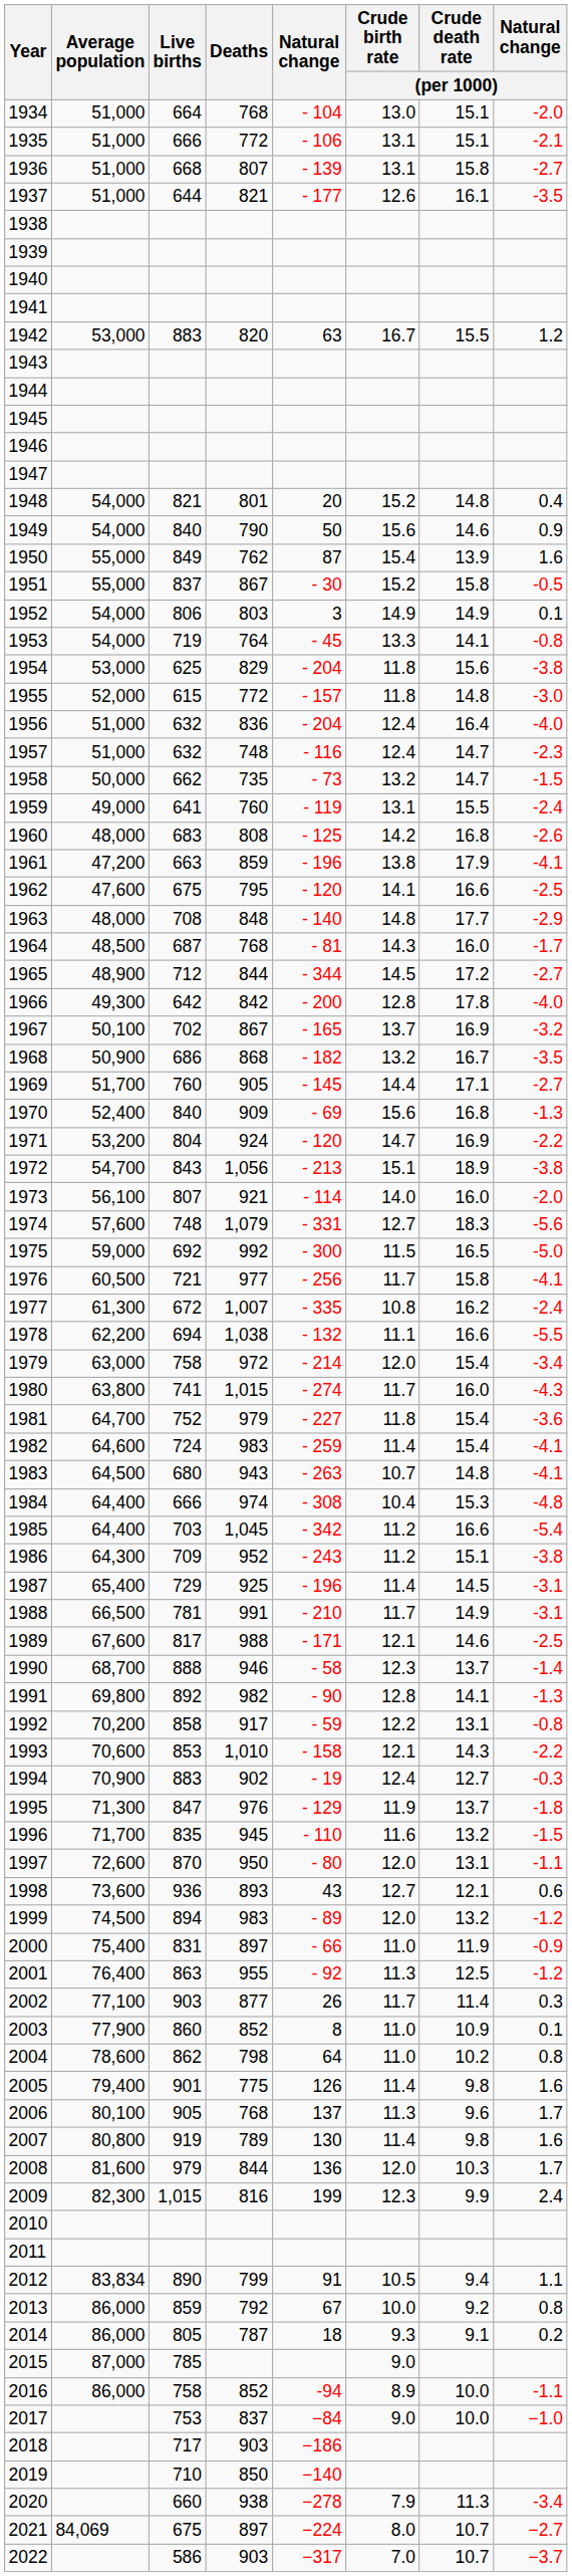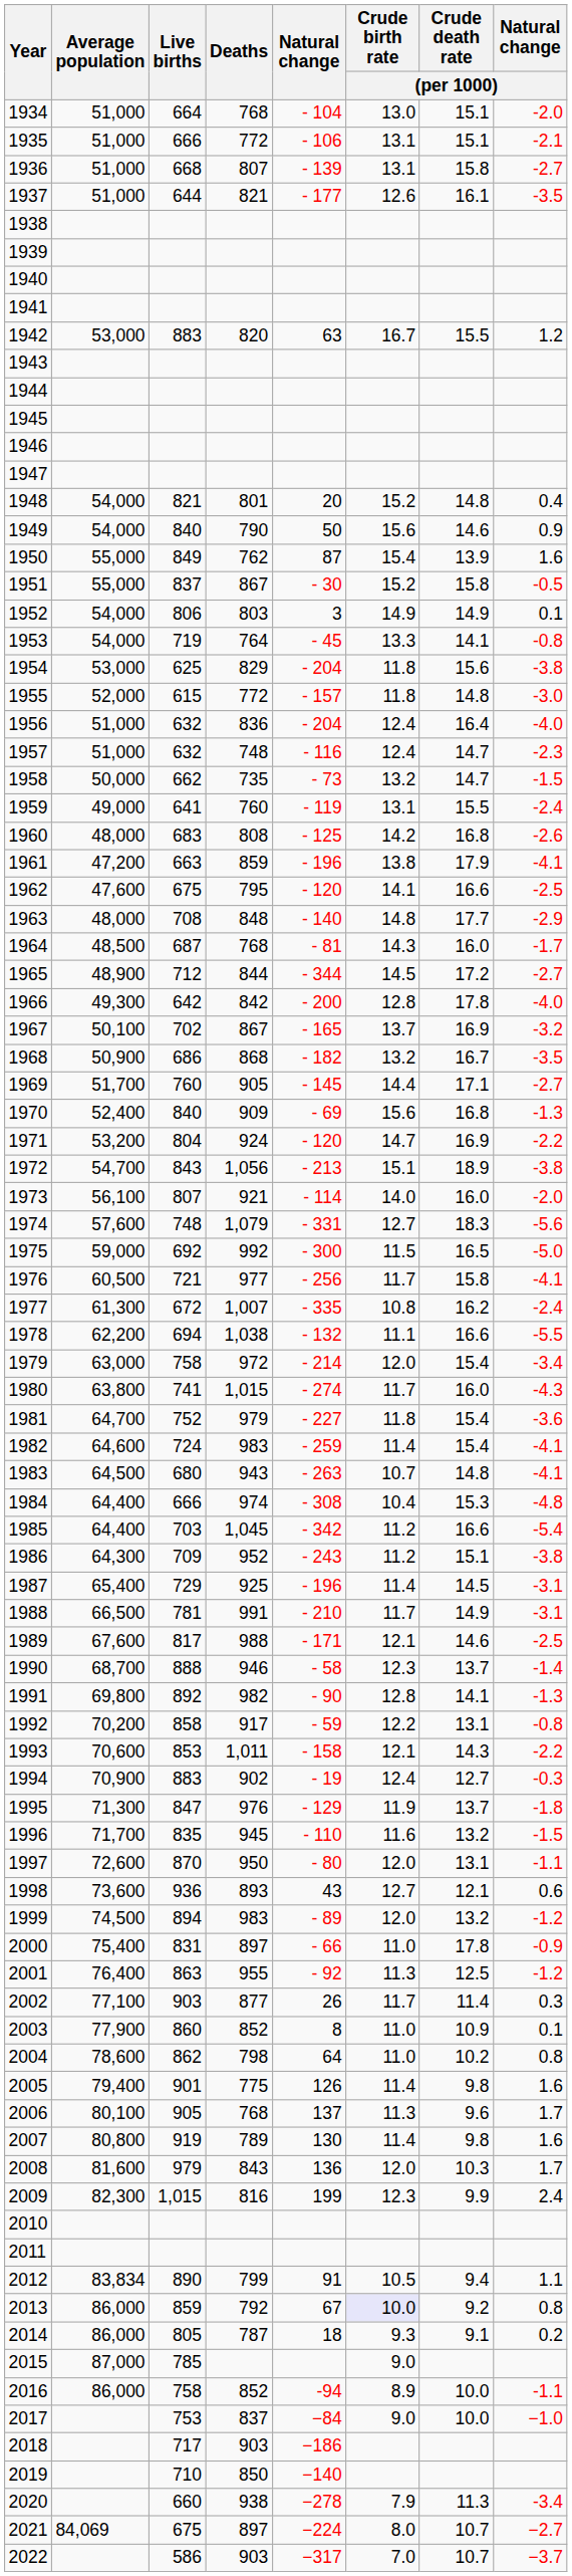1993 | Deaths: 1,010 -> 1,011
2000 | Crude death rate / (per 1000): 11.9 -> 17.8
2008 | Deaths: 844 -> 843
2013 | Crude birth rate / (per 1000): no background -> lavender background
